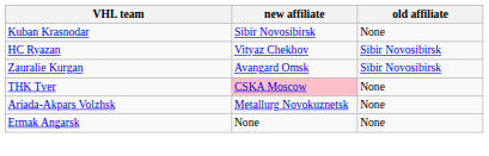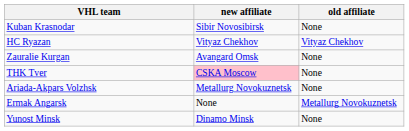HC Ryazan | old affiliate: Sibir Novosibirsk -> Vityaz Chekhov
Zauralie Kurgan | old affiliate: Sibir Novosibirsk -> None
Ermak Angarsk | old affiliate: None -> Metallurg Novokuznetsk
+ row: Yunost Minsk | Dinamo Minsk | None
